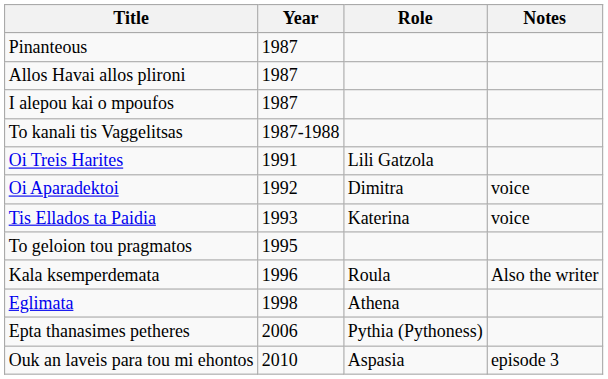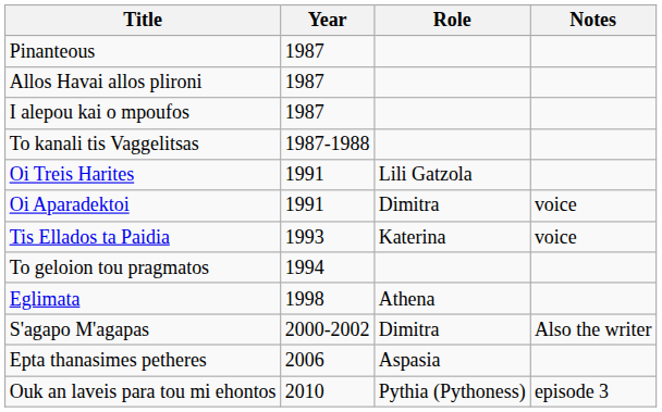Oi Aparadektoi | Year: 1992 -> 1991
To geloion tou pragmatos | Year: 1995 -> 1994
- row: Kala ksemperdemata | 1996 | Roula | Also the writer
+ row: S'agapo M'agapas | 2000-2002 | Dimitra | Also the writer
Epta thanasimes petheres | Role: Pythia (Pythoness) -> Aspasia
Ouk an laveis para tou mi ehontos | Role: Aspasia -> Pythia (Pythoness)
